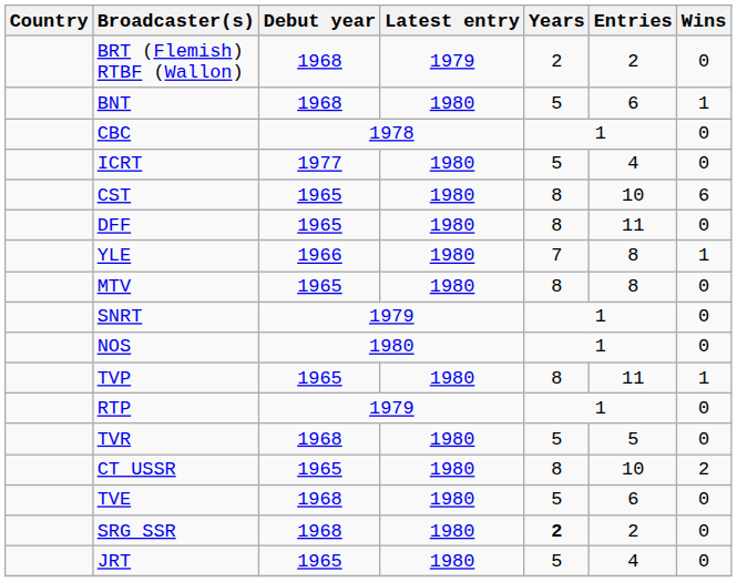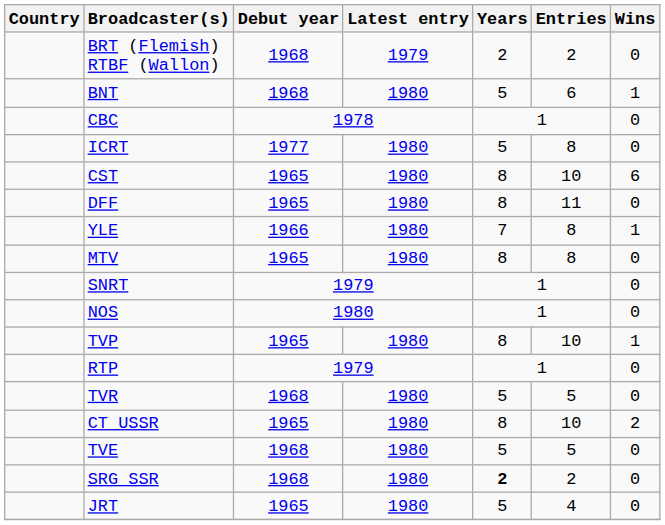ICRT | Entries: 4 -> 8
TVP | Entries: 11 -> 10
TVE | Entries: 6 -> 5
